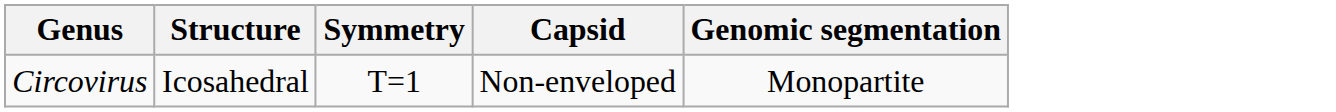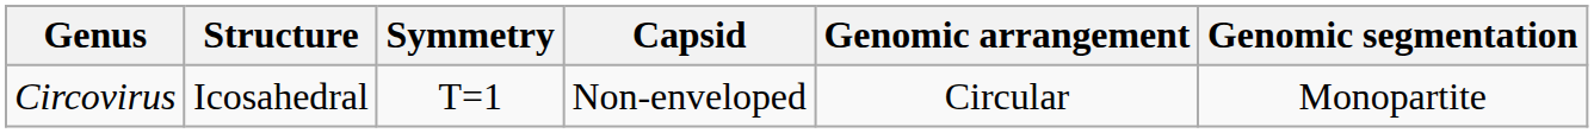+ column: Genomic arrangement | Circular
